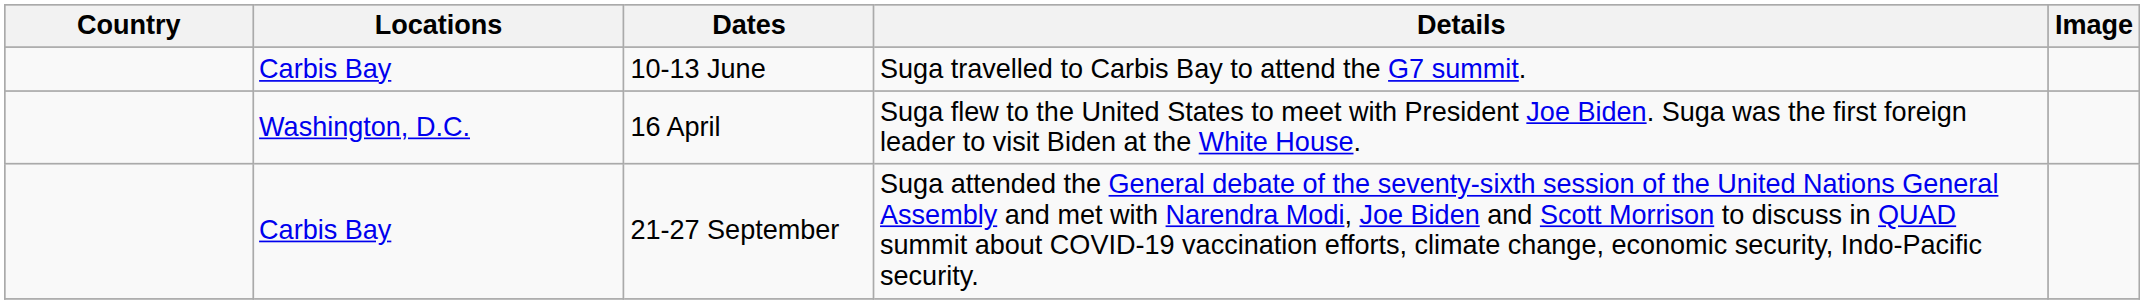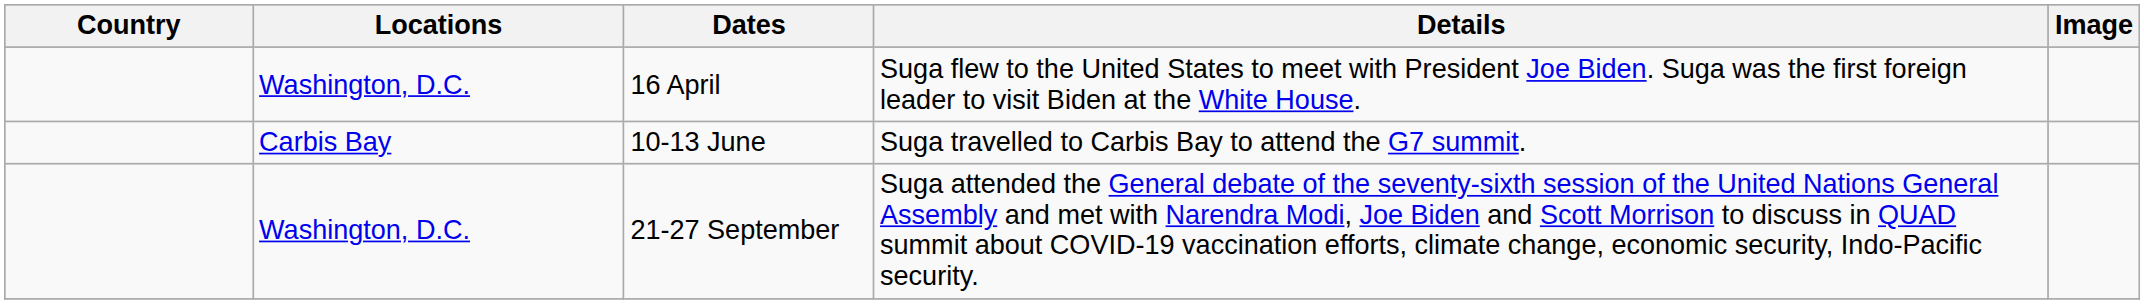rows swapped: 16 April <-> 10-13 June
21-27 September | Locations: Carbis Bay -> Washington, D.C.
